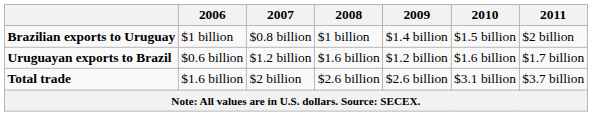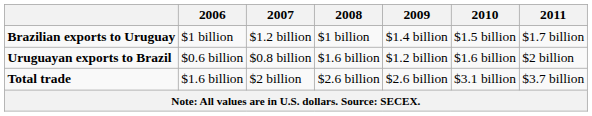Brazilian exports to Uruguay | 2007: $0.8 billion -> $1.2 billion
Brazilian exports to Uruguay | 2011: $2 billion -> $1.7 billion
Uruguayan exports to Brazil | 2007: $1.2 billion -> $0.8 billion
Uruguayan exports to Brazil | 2011: $1.7 billion -> $2 billion
